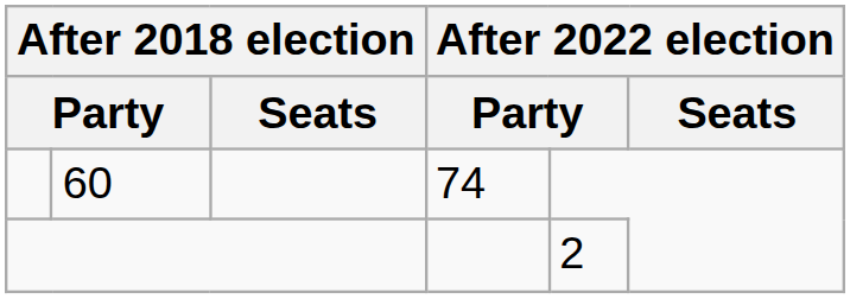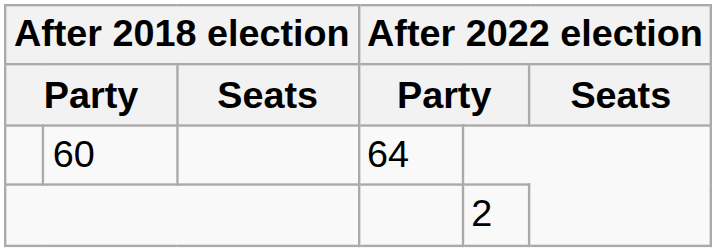60 | column 4: 74 -> 64
